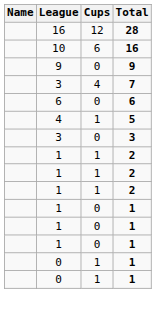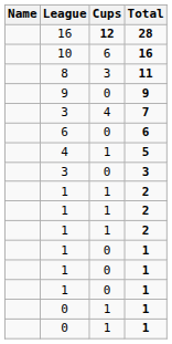28 | Cups: normal -> bold
+ row: 8 | 3 | 11
